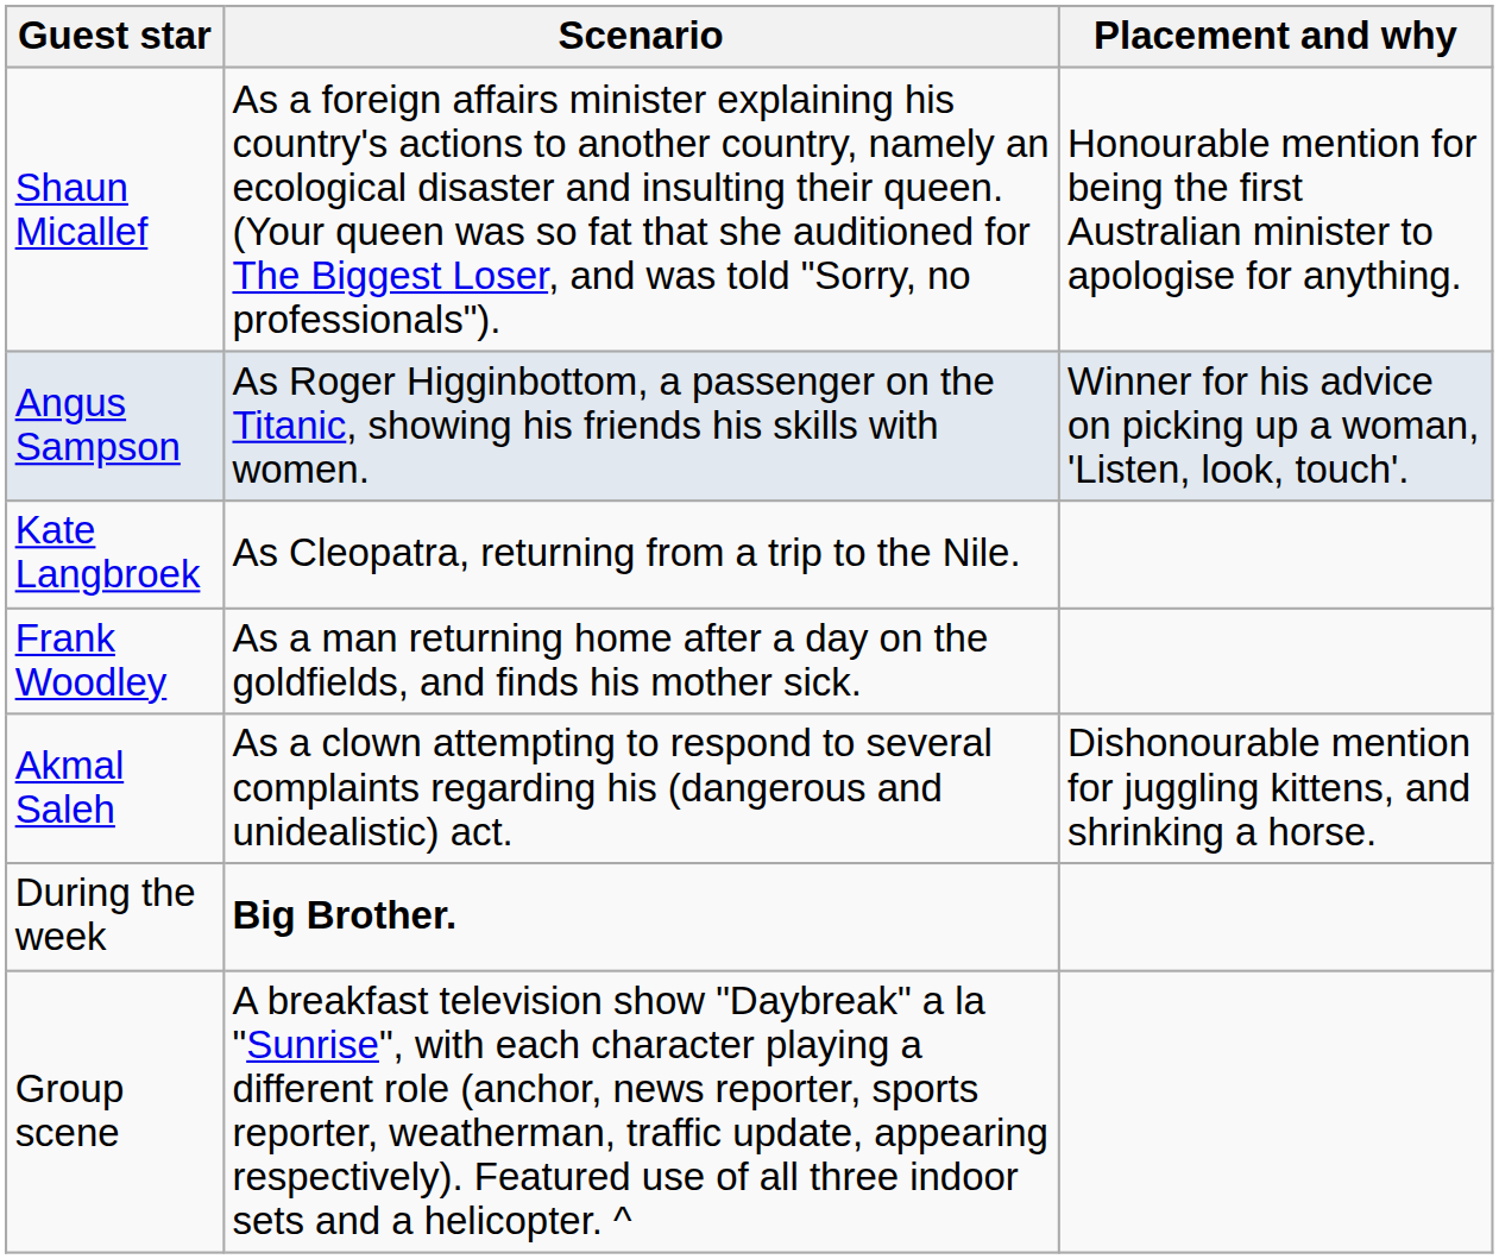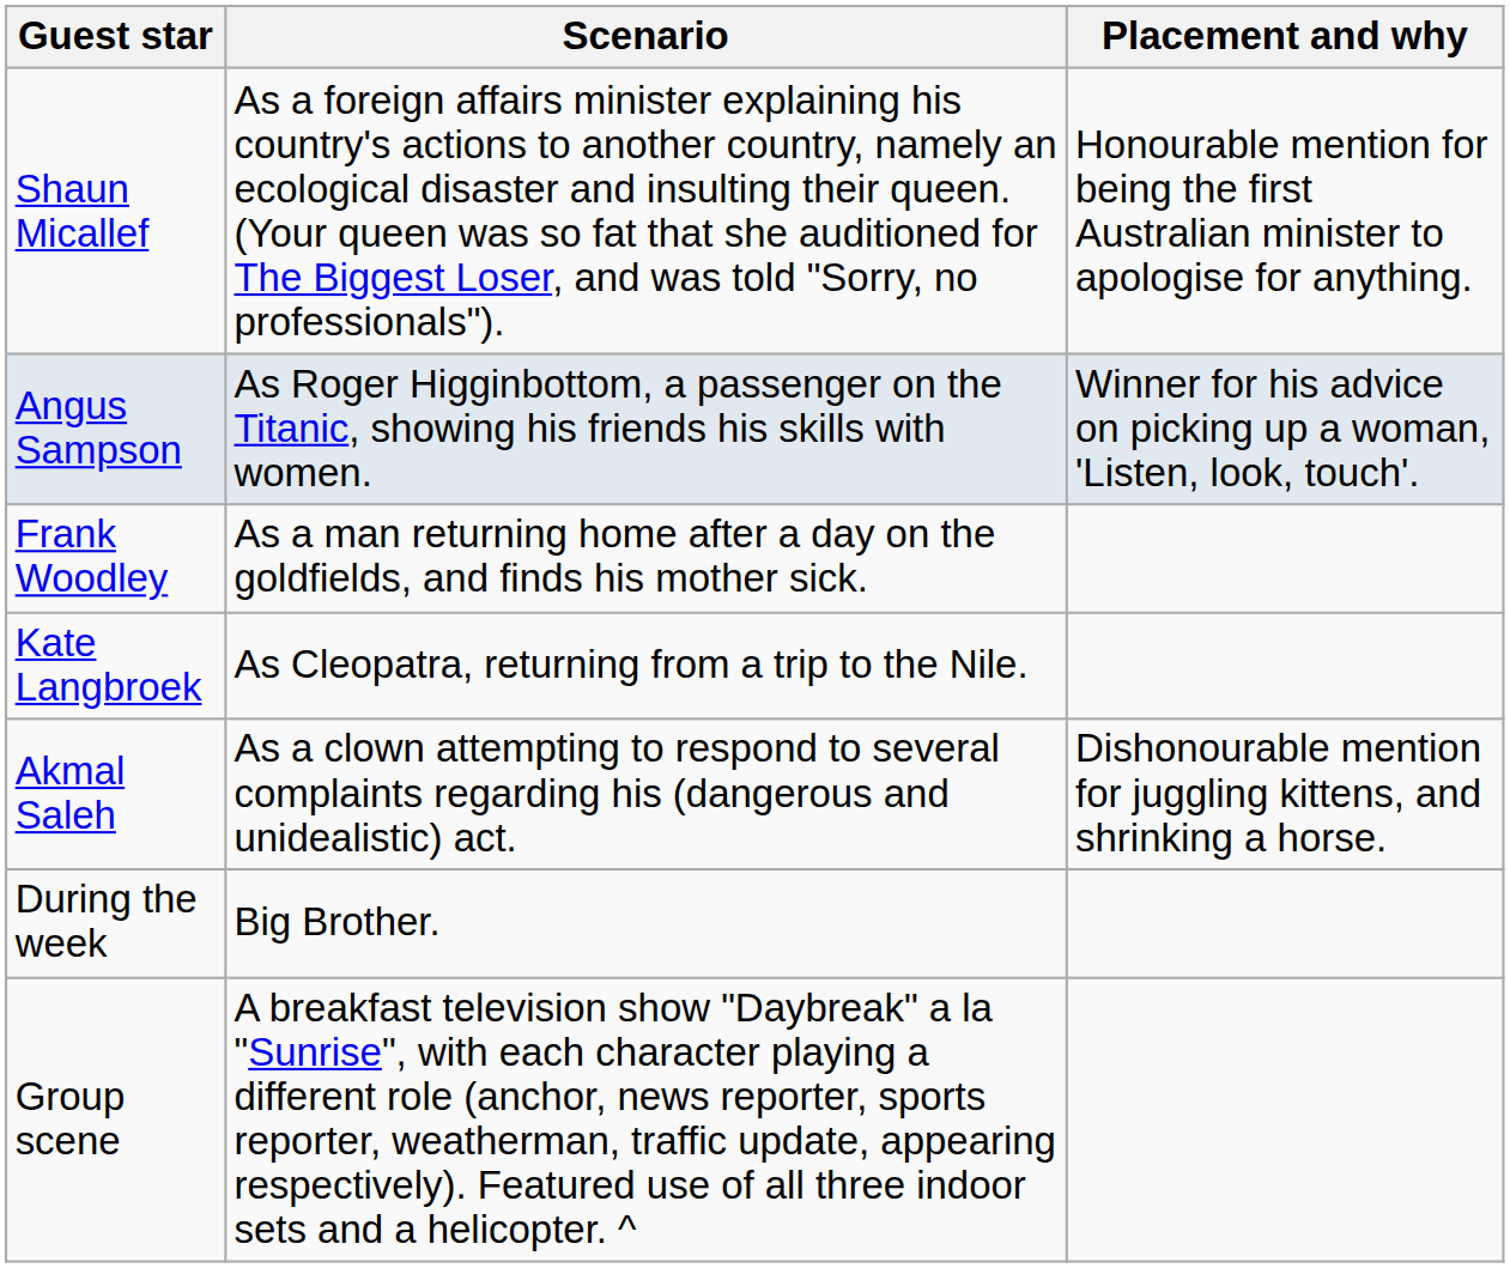rows swapped: Frank Woodley <-> Kate Langbroek
During the week | Scenario: bold -> normal
